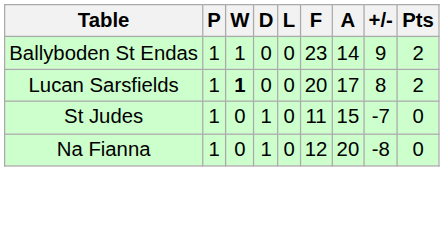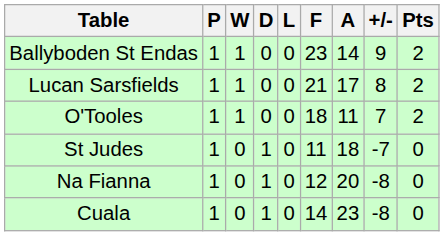Lucan Sarsfields | W: bold -> normal
Lucan Sarsfields | F: 20 -> 21
+ row: O'Tooles | 1 | 1 | 0 | 0 | 18 | 11 | 7 | 2
St Judes | A: 15 -> 18
+ row: Cuala | 1 | 0 | 1 | 0 | 14 | 23 | -8 | 0
